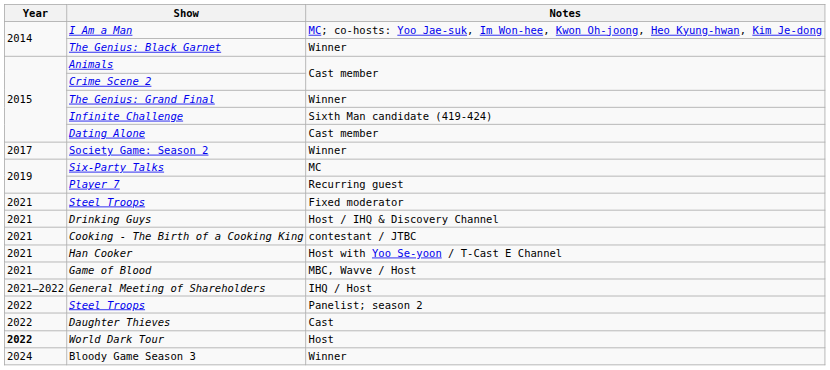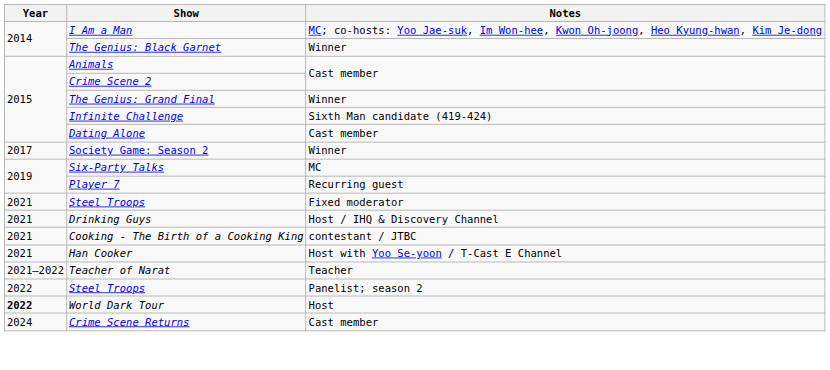- row: 2021 | Game of Blood | MBC, Wavve / Host
- row: 2021–2022 | General Meeting of Shareholders | IHQ / Host
+ row: 2021–2022 | Teacher of Narat | Teacher
- row: 2022 | Daughter Thieves | Cast
+ row: 2024 | Crime Scene Returns | Cast member
- row: 2024 | Bloody Game Season 3 | Winner
